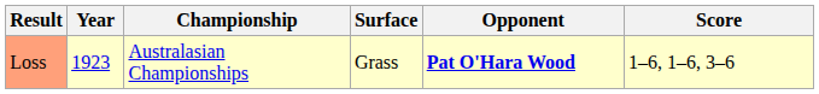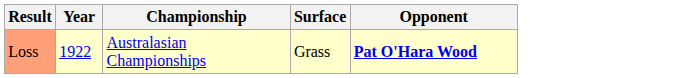- column: Score | 1–6, 1–6, 3–6
Loss | Year: 1923 -> 1922
